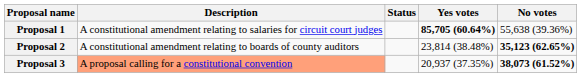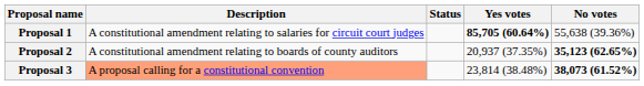Proposal 2 | Yes votes: 23,814 (38.48%) -> 20,937 (37.35%)
Proposal 3 | Yes votes: 20,937 (37.35%) -> 23,814 (38.48%)
